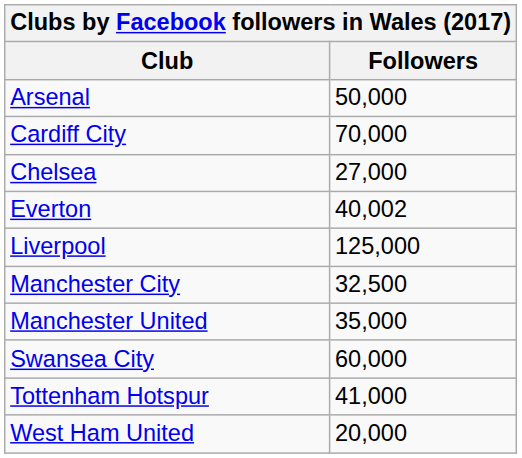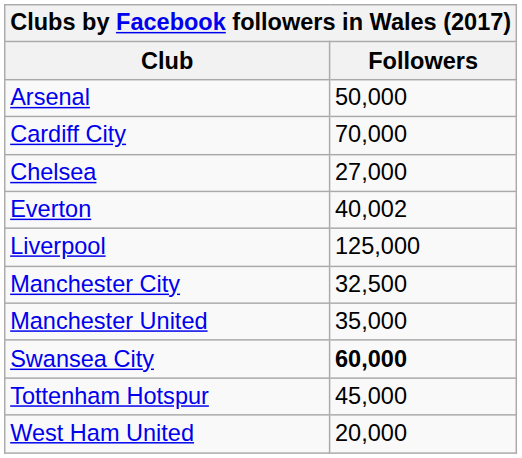Swansea City | Followers: normal -> bold
Tottenham Hotspur | Followers: 41,000 -> 45,000
